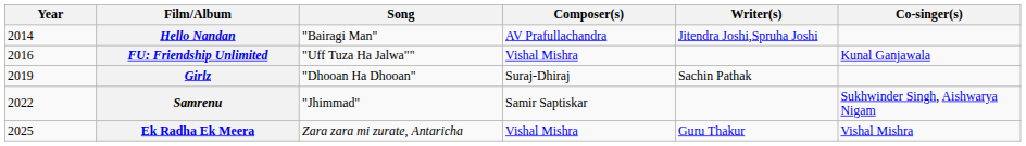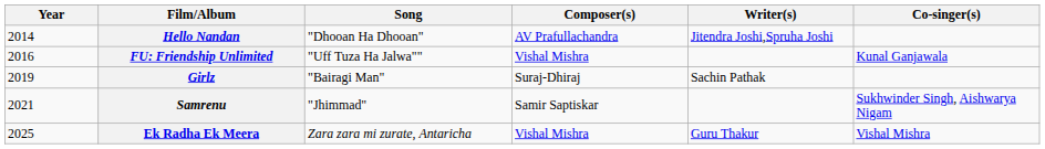Hello Nandan | Song: "Bairagi Man" -> "Dhooan Ha Dhooan"
Girlz | Song: "Dhooan Ha Dhooan" -> "Bairagi Man"
Samrenu | Year: 2022 -> 2021
